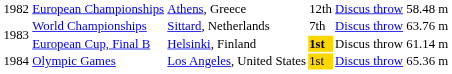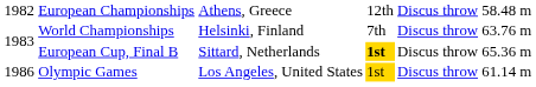World Championships | column 3: Sittard, Netherlands -> Helsinki, Finland
European Cup, Final B | column 3: Helsinki, Finland -> Sittard, Netherlands
European Cup, Final B | column 6: 61.14 m -> 65.36 m
Olympic Games | column 1: 1984 -> 1986
Olympic Games | column 6: 65.36 m -> 61.14 m
